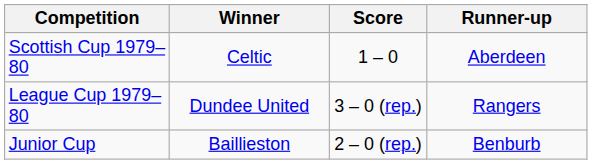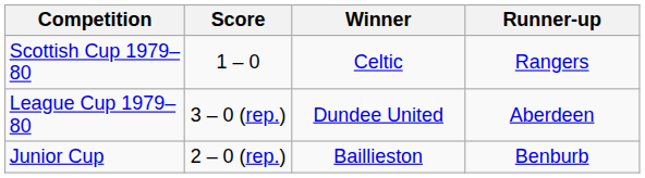columns swapped: Winner <-> Score
Scottish Cup 1979–80 | Runner-up: Aberdeen -> Rangers
League Cup 1979–80 | Runner-up: Rangers -> Aberdeen
